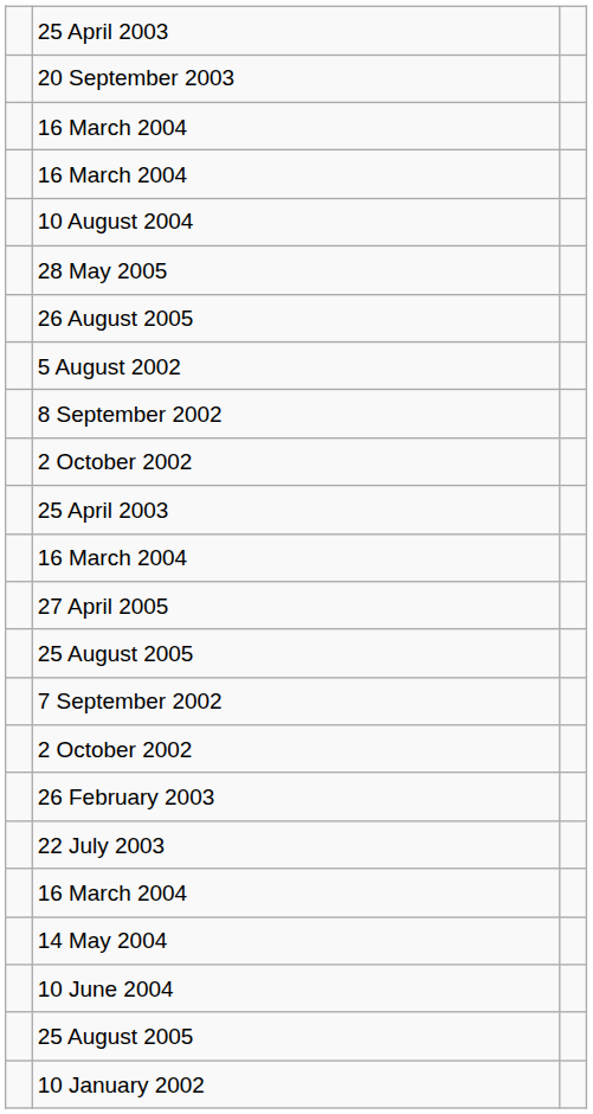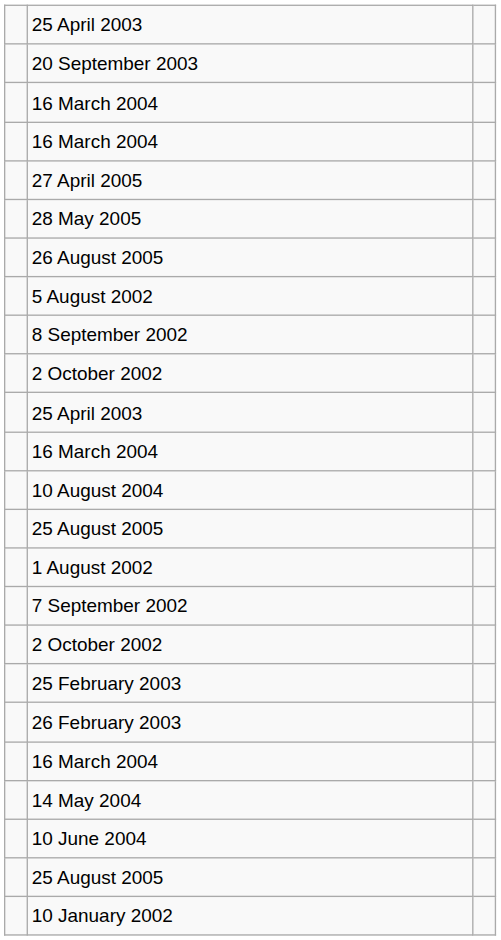rows swapped: 27 April 2005 <-> 10 August 2004
+ row: 1 August 2002
+ row: 25 February 2003
- row: 22 July 2003
